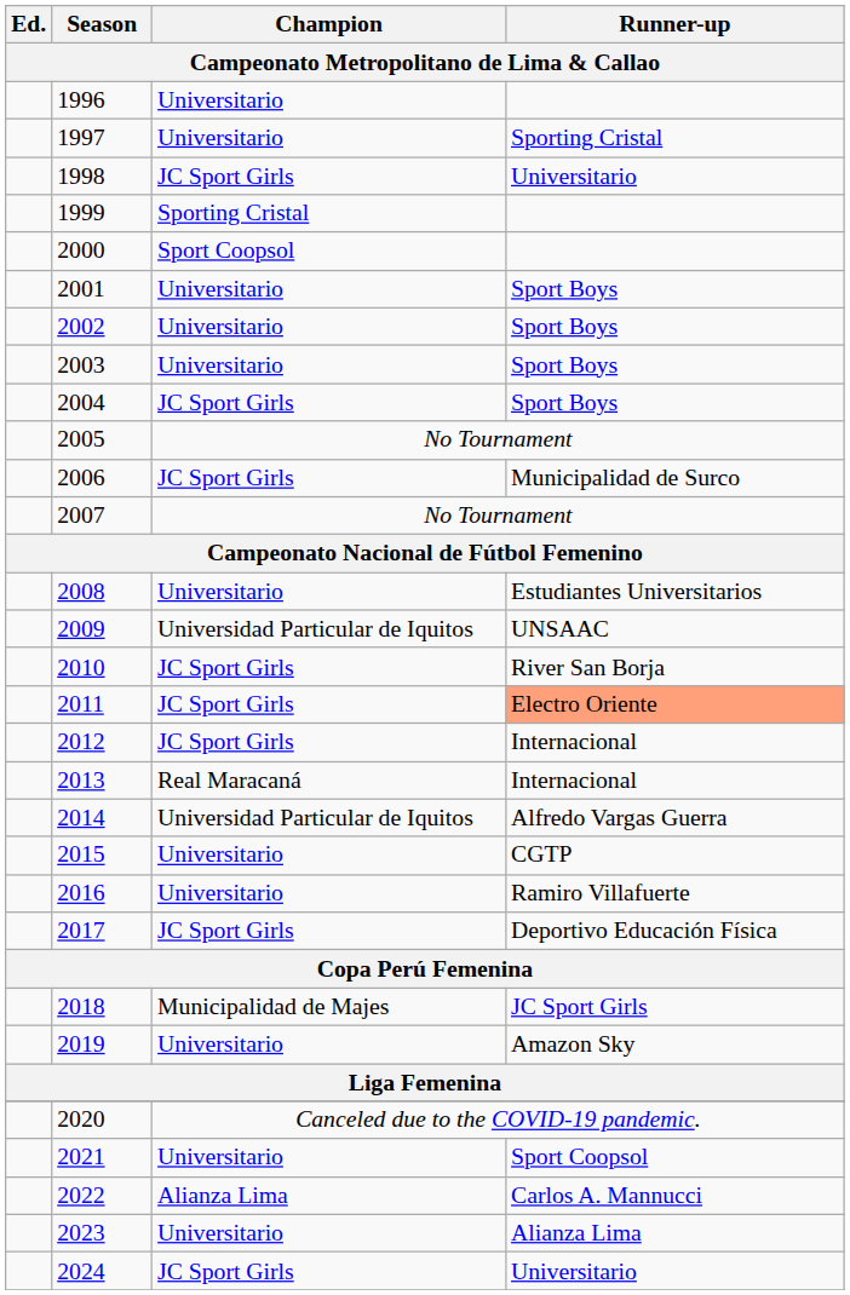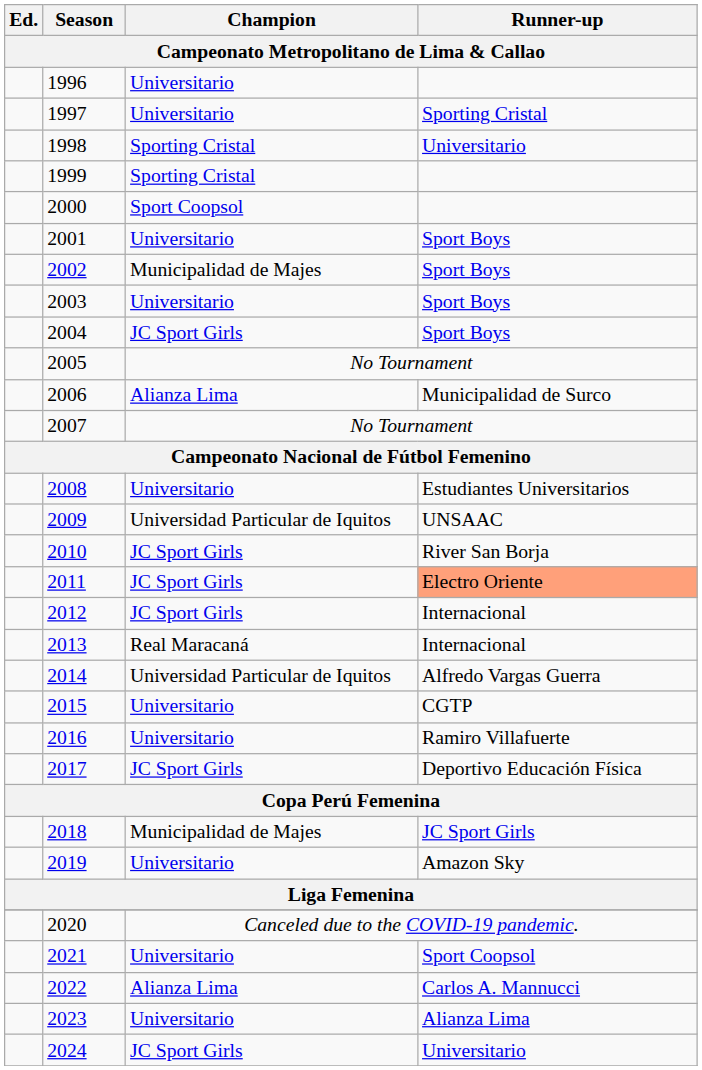1998 | Champion / Campeonato Metropolitano de Lima & Callao: JC Sport Girls -> Sporting Cristal
2002 | Champion / Campeonato Metropolitano de Lima & Callao: Universitario -> Municipalidad de Majes
2006 | Champion / Campeonato Metropolitano de Lima & Callao: JC Sport Girls -> Alianza Lima
